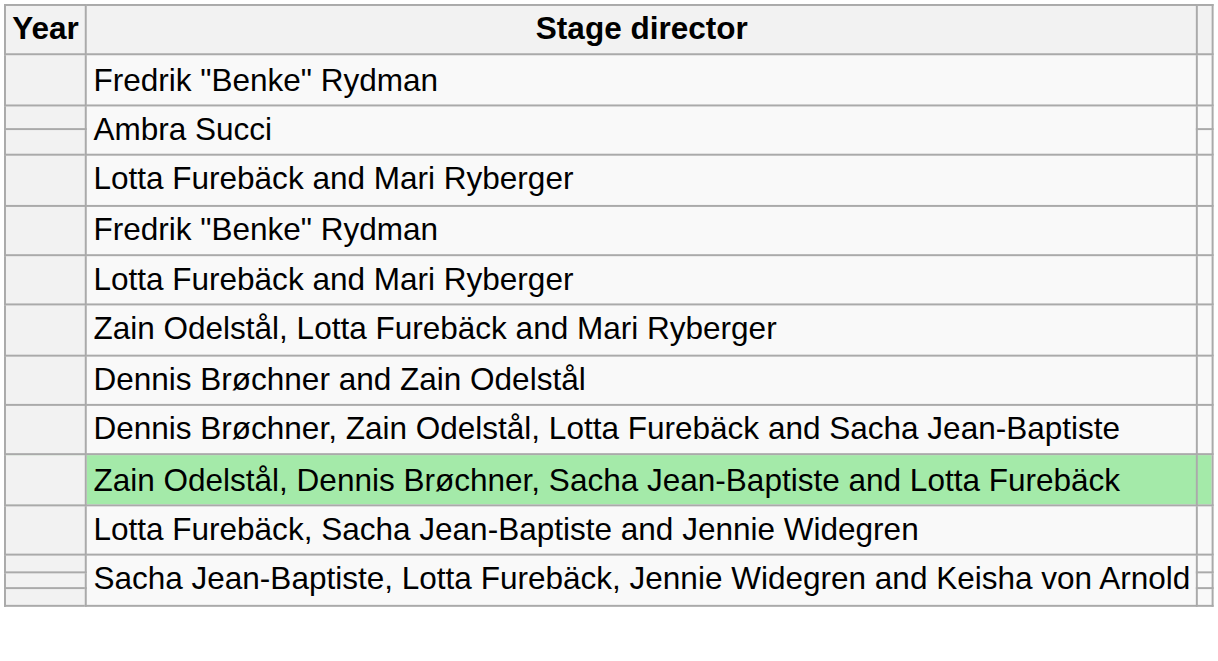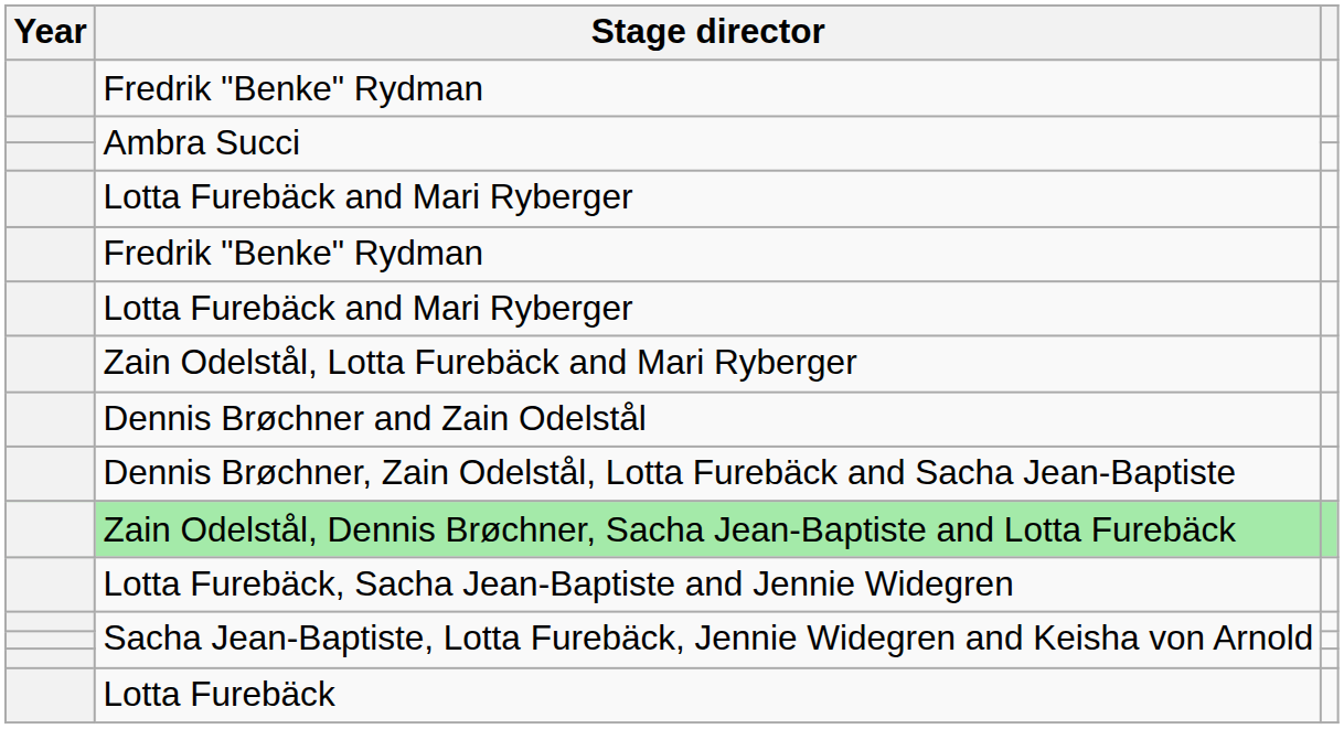+ row: Lotta Furebäck
